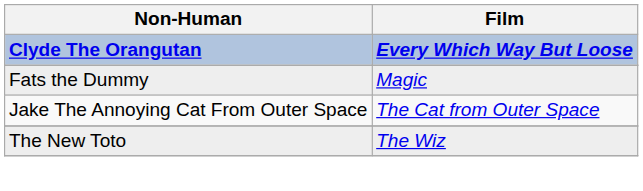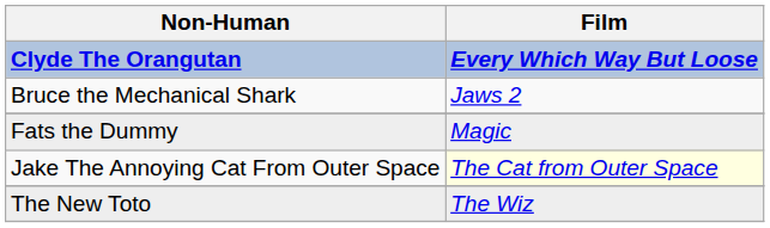+ row: Bruce the Mechanical Shark | Jaws 2
Jake The Annoying Cat From Outer Space | Film: no background -> lightyellow background
